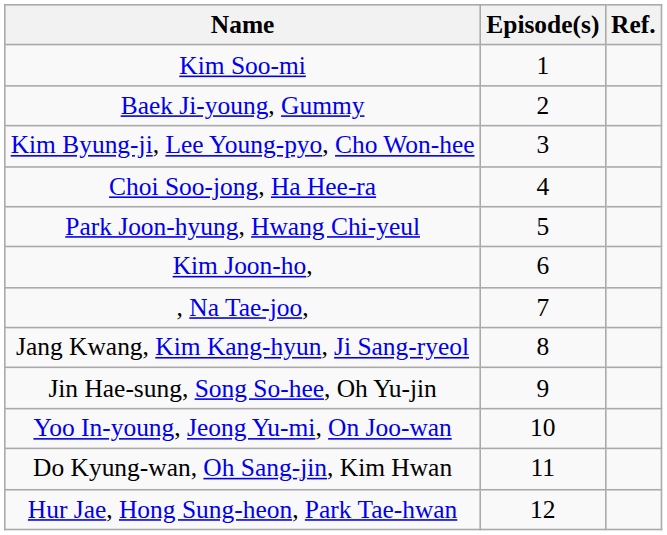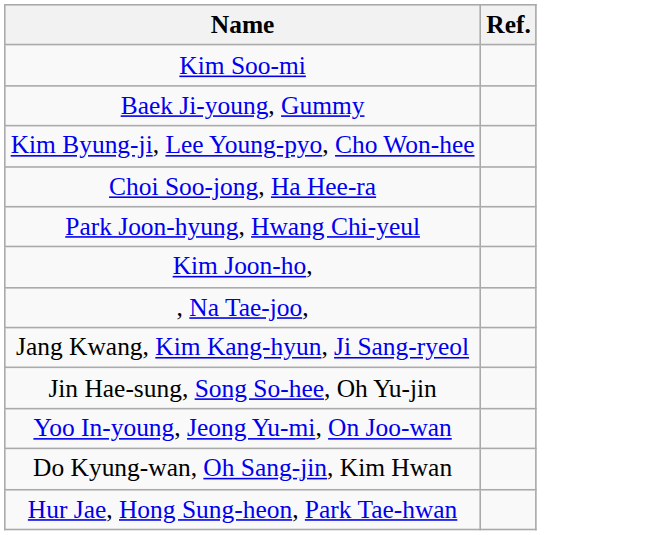- column: Episode(s) | 1 | 2 | 3 | 4 | 5 | 6 | 7 | 8 | 9 | 10 | 11 | 12
